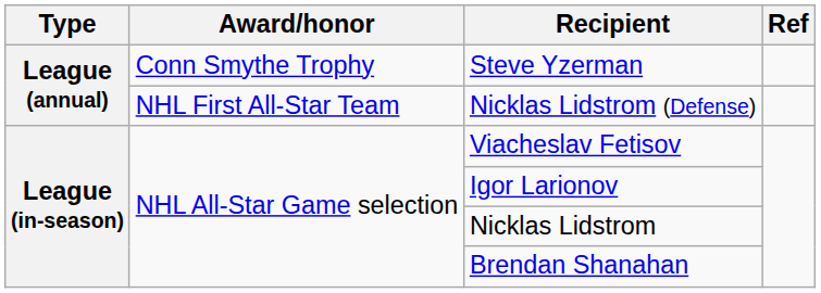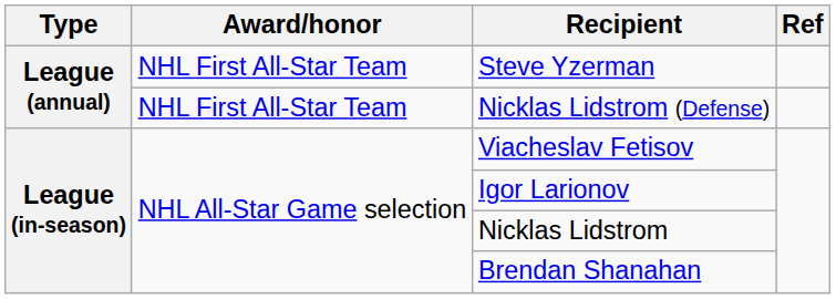Steve Yzerman | Award/honor: Conn Smythe Trophy -> NHL First All-Star Team
